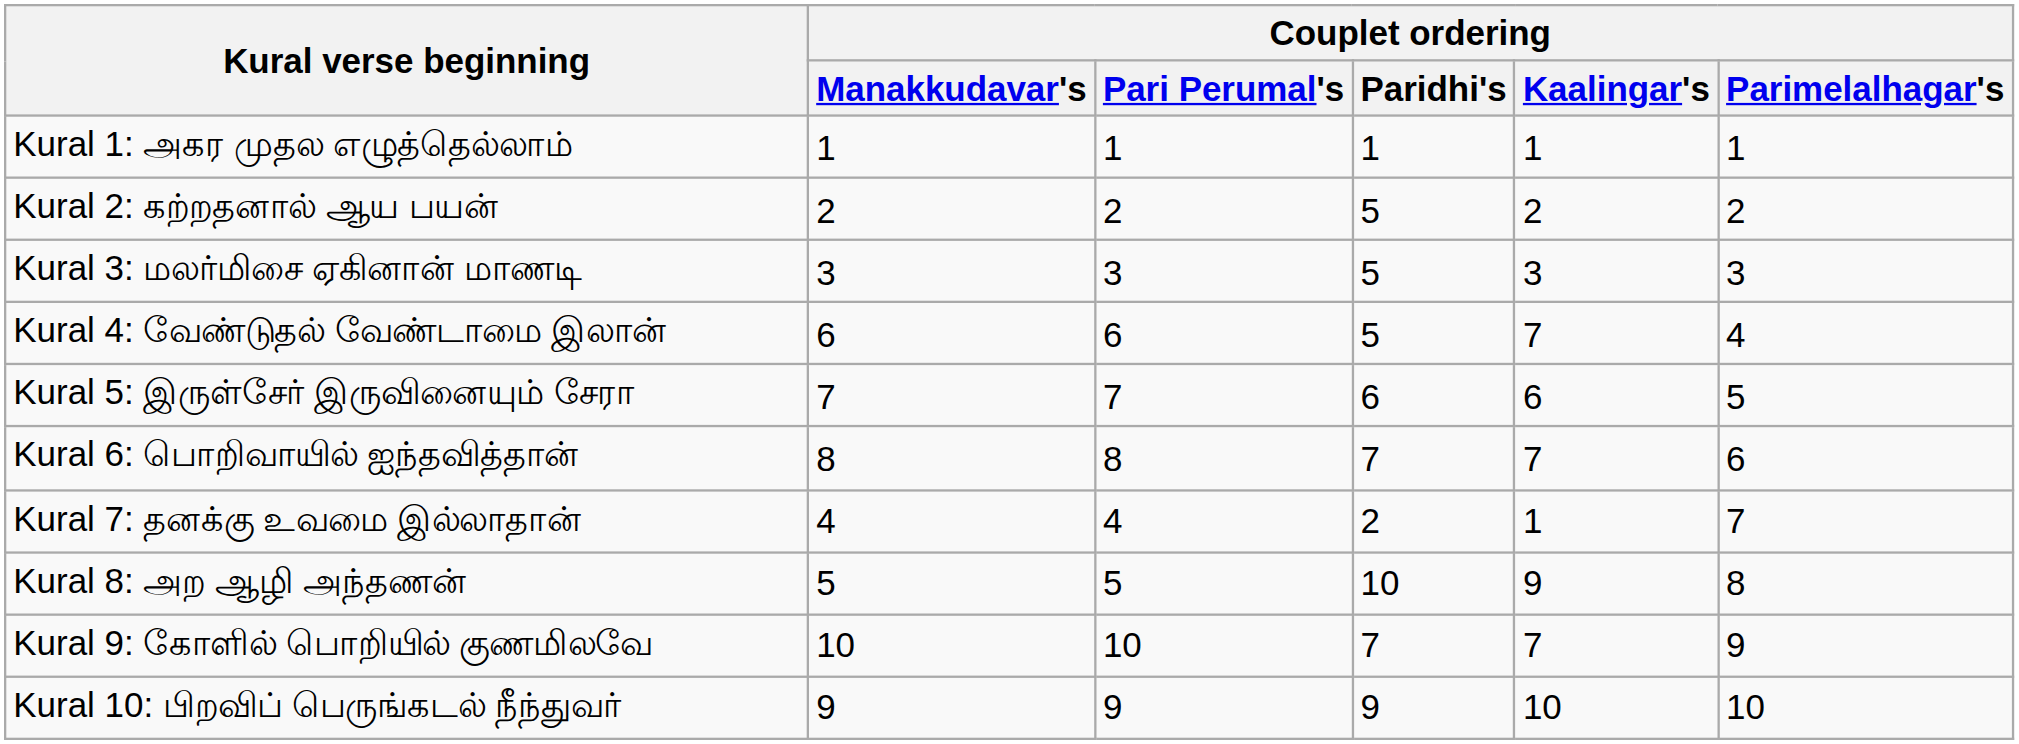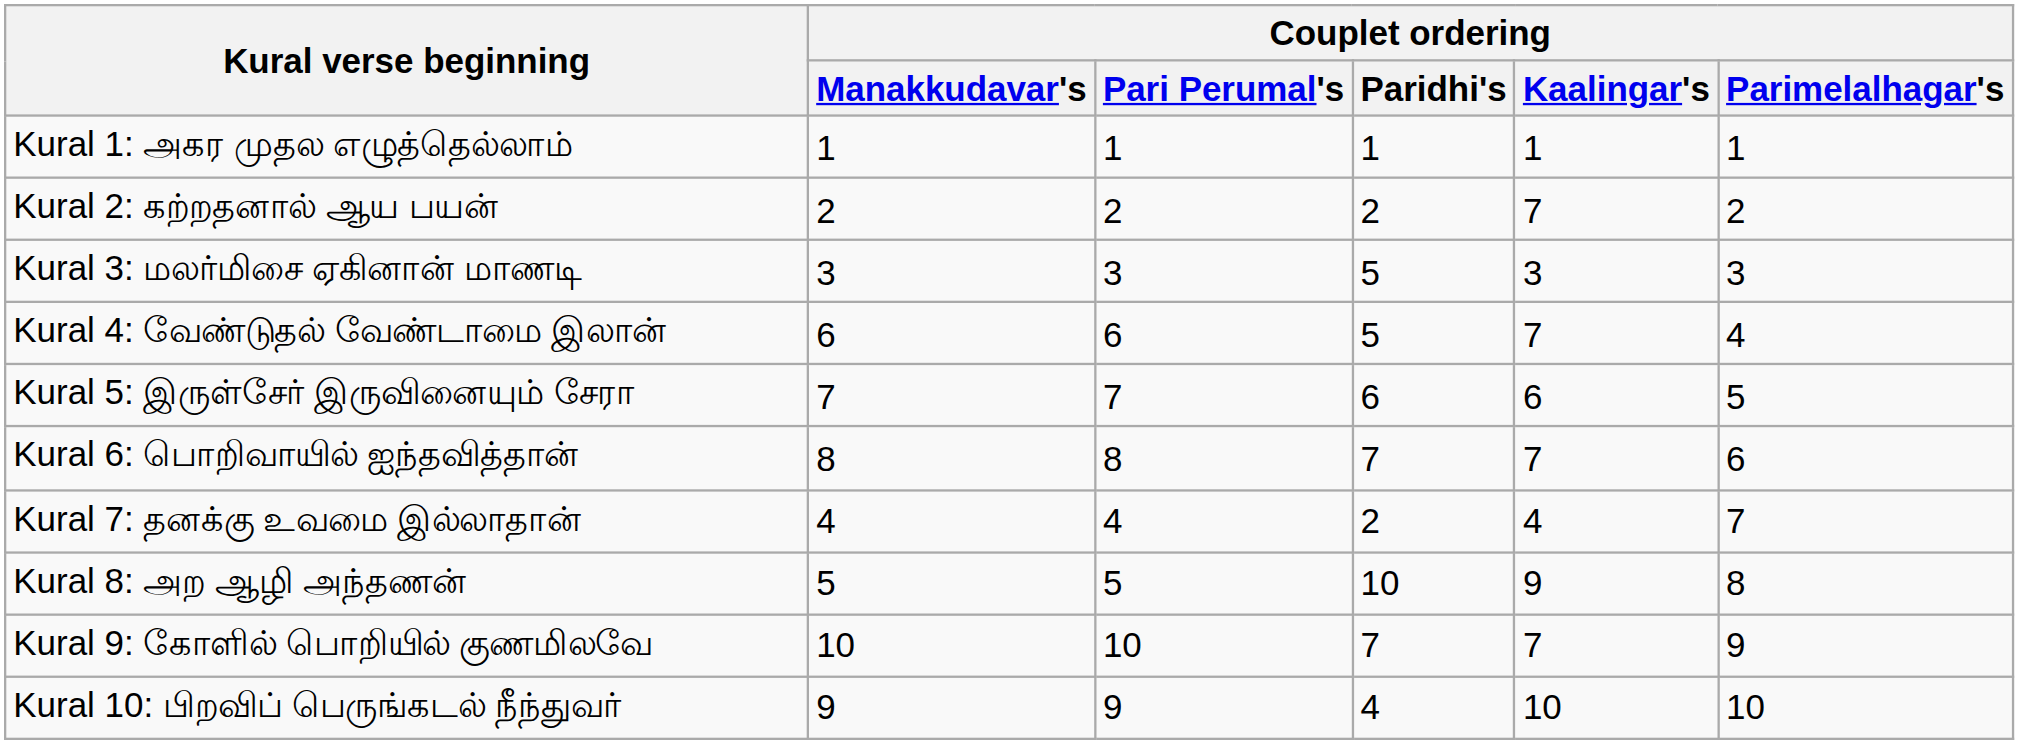Kural 2: கற்றதனால் ஆய பயன் | Couplet ordering / Paridhi's: 5 -> 2
Kural 2: கற்றதனால் ஆய பயன் | Couplet ordering / Kaalingar's: 2 -> 7
Kural 7: தனக்கு உவமை இல்லாதான் | Couplet ordering / Kaalingar's: 1 -> 4
Kural 10: பிறவிப் பெருங்கடல் நீந்துவர் | Couplet ordering / Paridhi's: 9 -> 4
